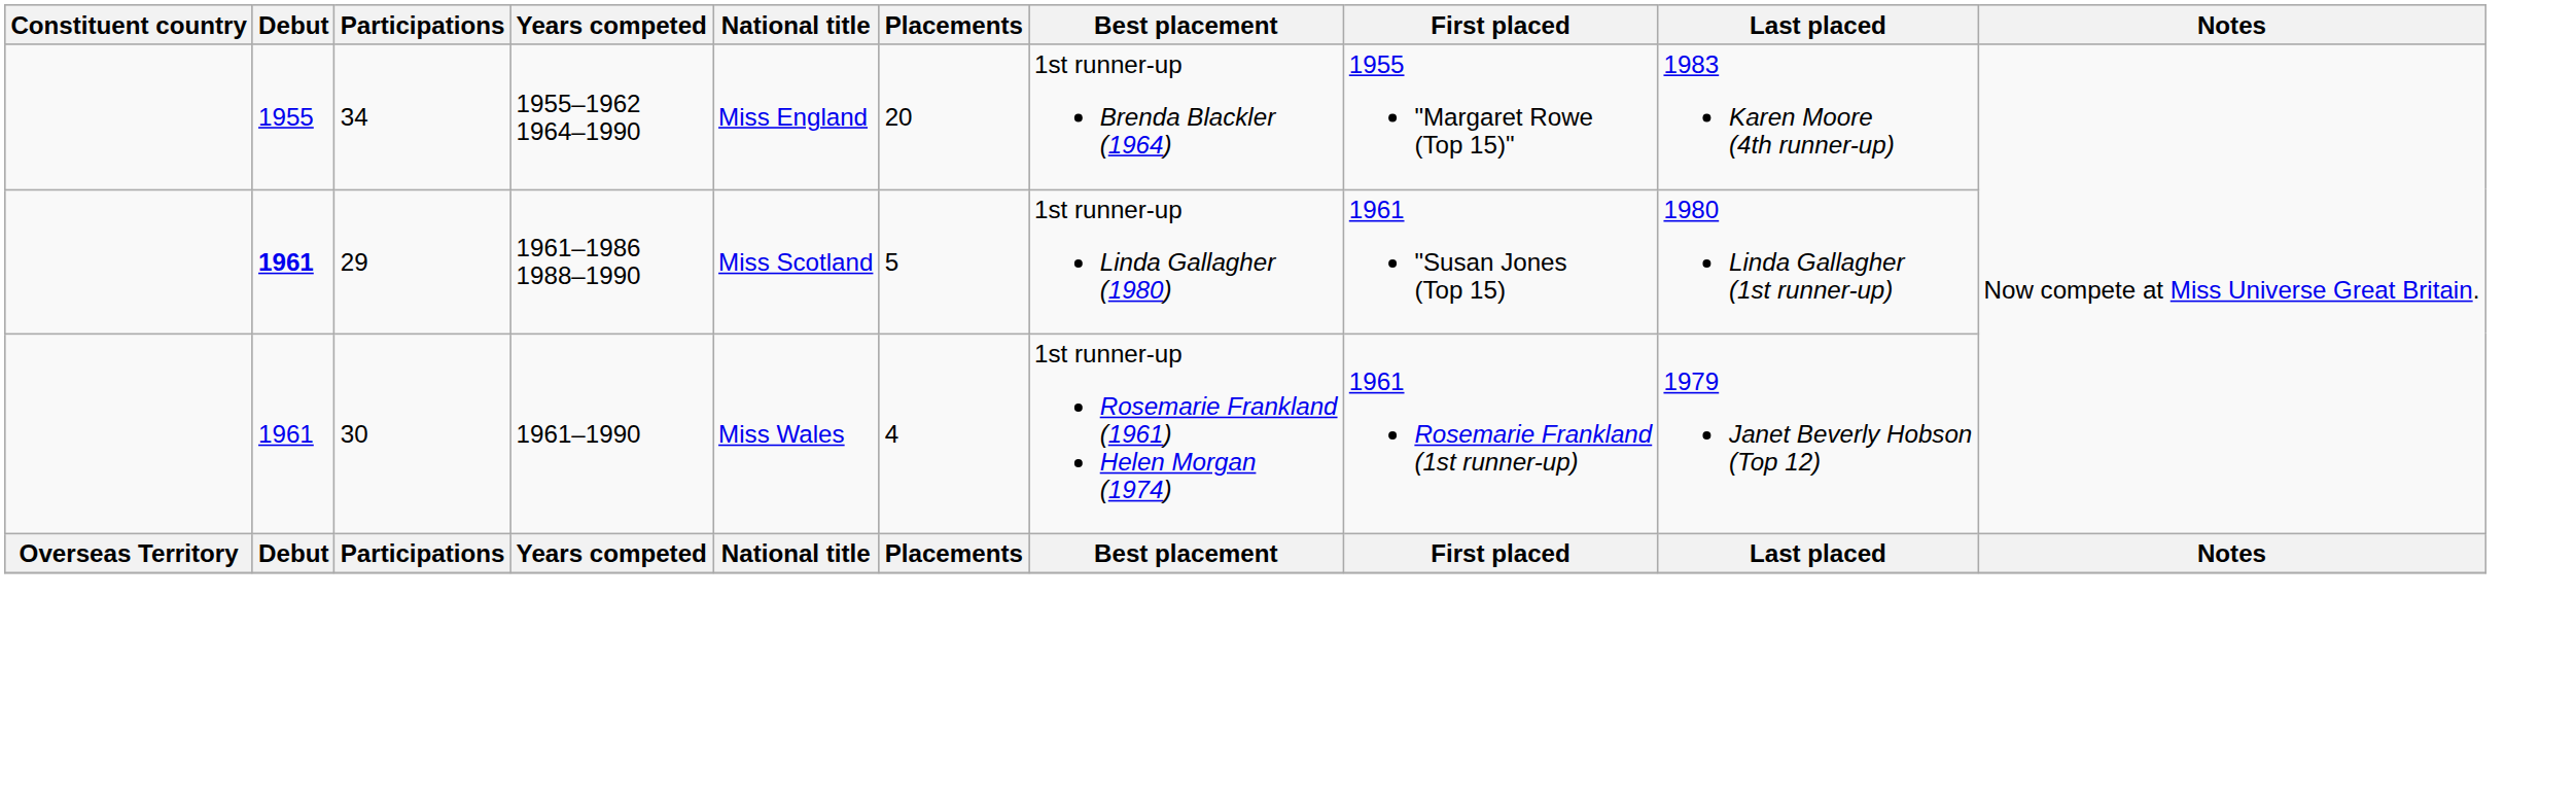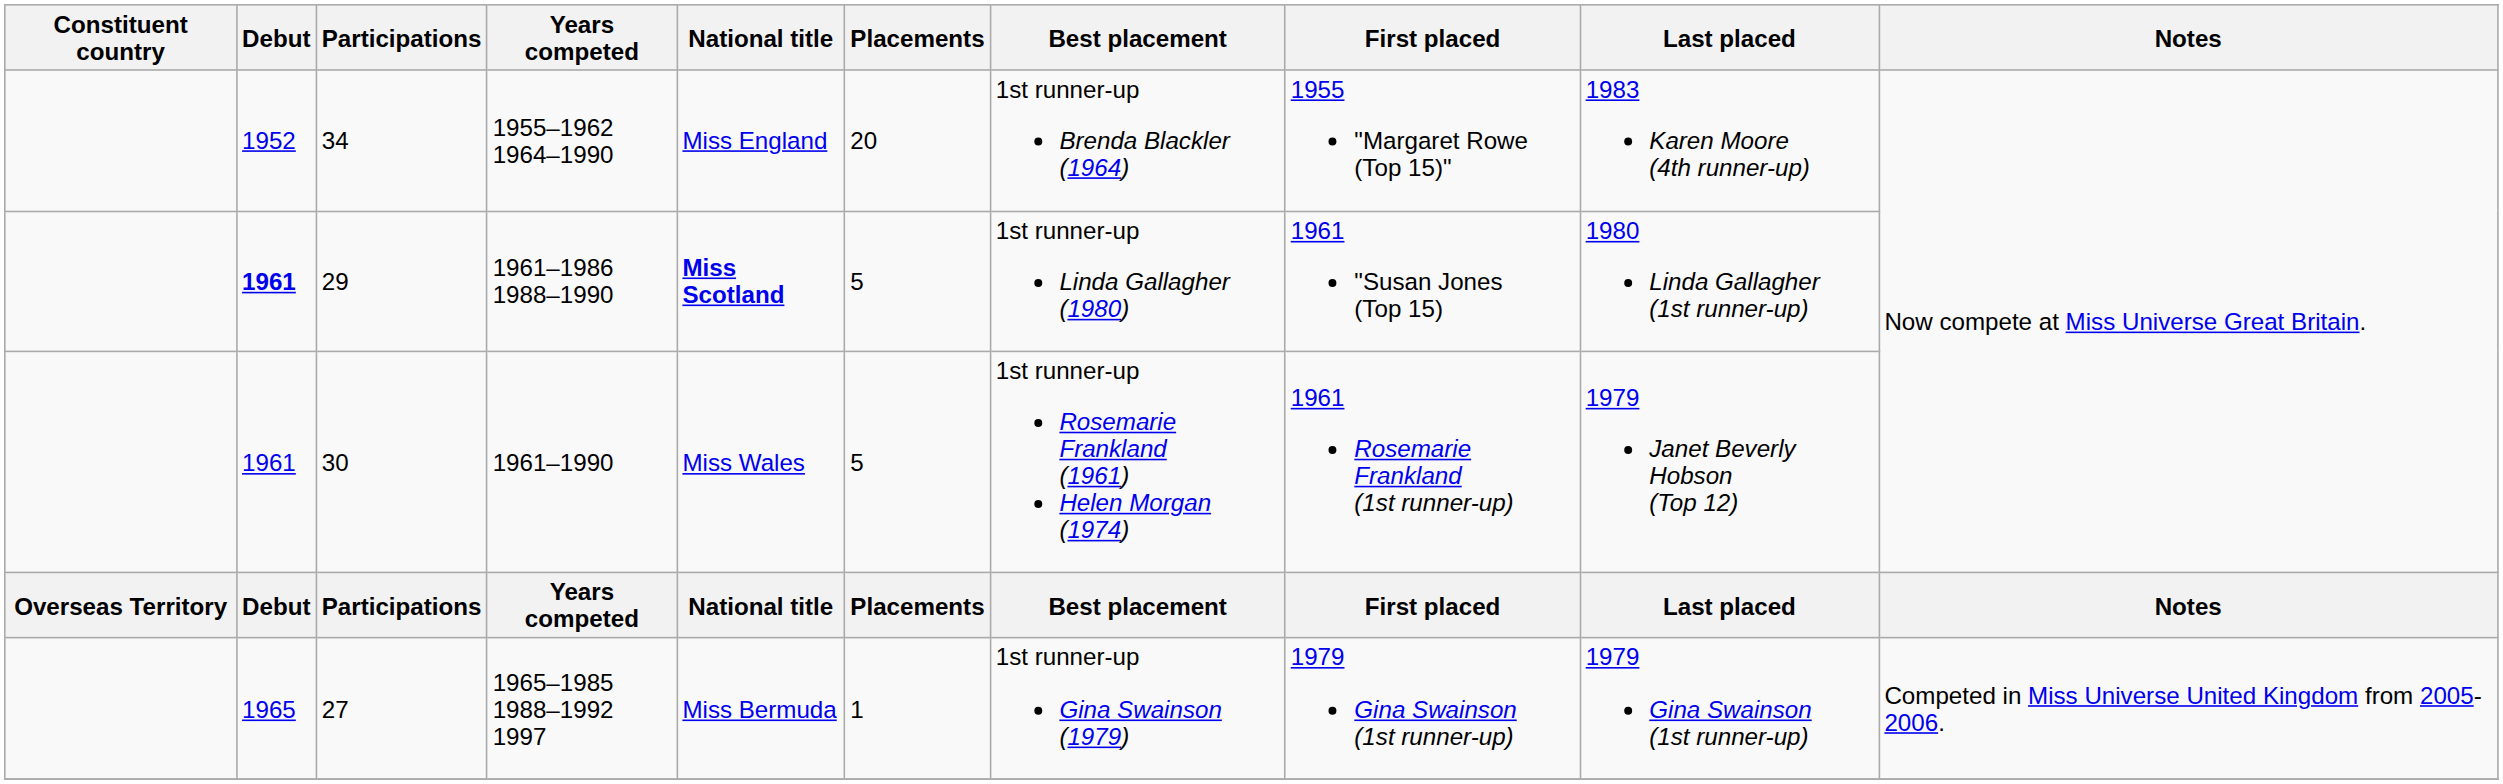34 | Debut: 1955 -> 1952
29 | National title: normal -> bold
30 | Placements: 4 -> 5
+ row: 1965 | 27 | 1965–1985 1988–1992 1997 | Miss Bermuda | 1 | 1st runner-up Gina Swainson (1979) | 1979 Gina Swainson (1st runner-up) | 1979 Gina Swainson (1st runner-up) | Competed in Miss Universe United Kingdom from 2005-2006.
